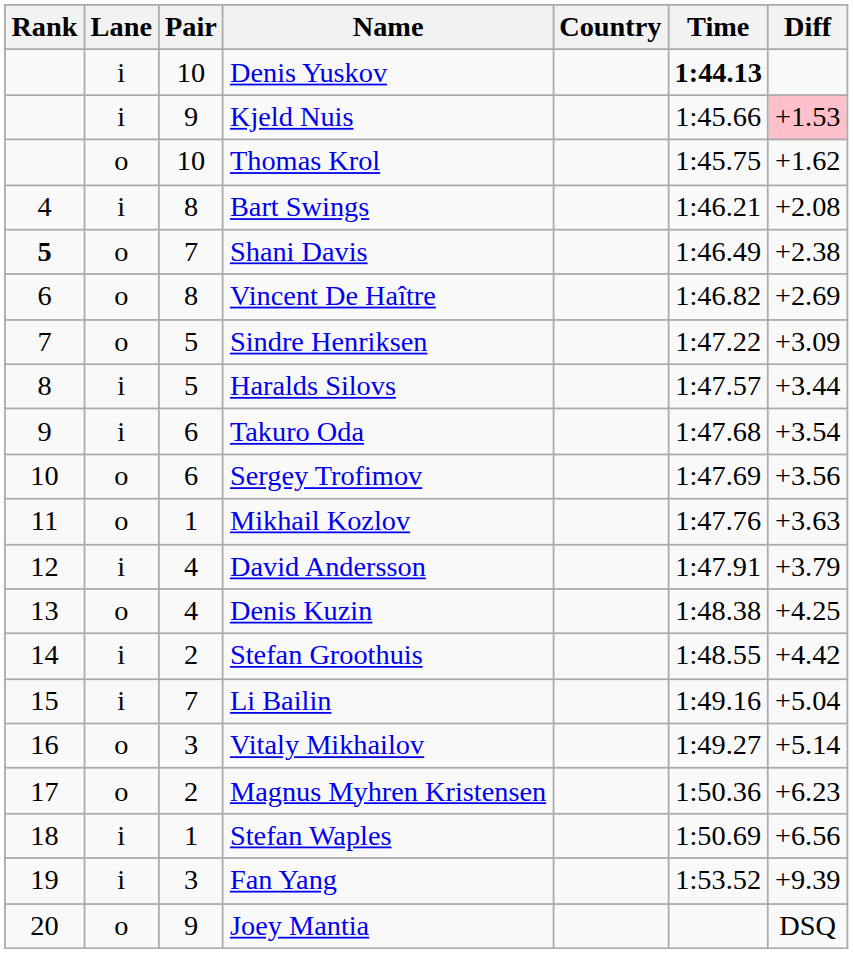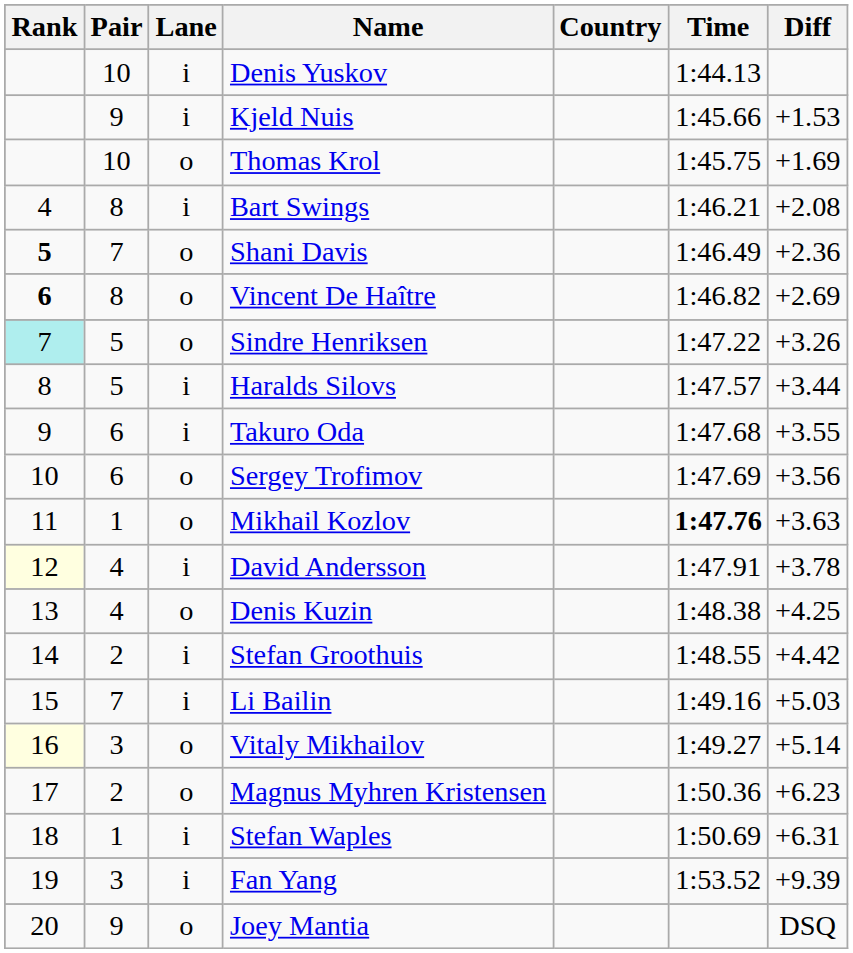columns swapped: Pair <-> Lane
Denis Yuskov | Time: bold -> normal
Kjeld Nuis | Diff: pink background -> no background
Thomas Krol | Diff: +1.62 -> +1.69
Shani Davis | Diff: +2.38 -> +2.36
Vincent De Haître | Rank: normal -> bold
Sindre Henriksen | Rank: no background -> paleturquoise background
Sindre Henriksen | Diff: +3.09 -> +3.26
Takuro Oda | Diff: +3.54 -> +3.55
Mikhail Kozlov | Time: normal -> bold
David Andersson | Rank: no background -> lightyellow background
David Andersson | Diff: +3.79 -> +3.78
Li Bailin | Diff: +5.04 -> +5.03
Vitaly Mikhailov | Rank: no background -> lightyellow background
Stefan Waples | Diff: +6.56 -> +6.31
